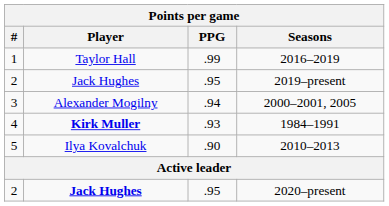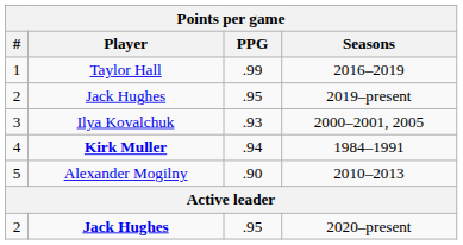2000–2001, 2005 | Player: Alexander Mogilny -> Ilya Kovalchuk
2000–2001, 2005 | PPG: .94 -> .93
1984–1991 | PPG: .93 -> .94
2010–2013 | Player: Ilya Kovalchuk -> Alexander Mogilny
